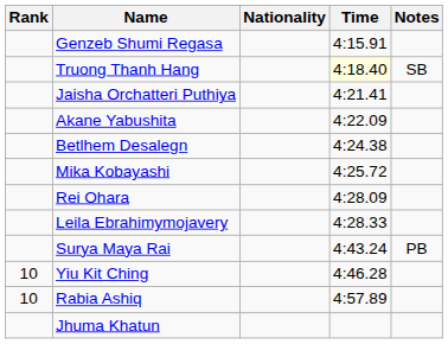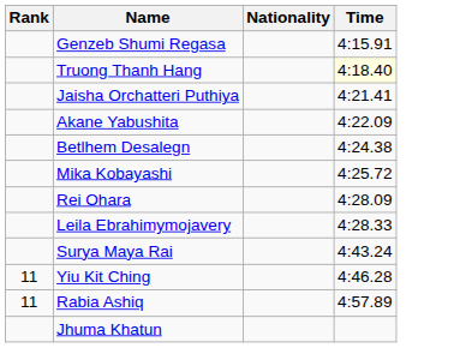- column: Notes | SB | PB
Yiu Kit Ching | Rank: 10 -> 11
Rabia Ashiq | Rank: 10 -> 11
